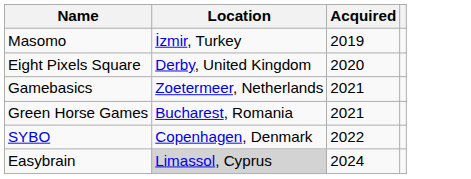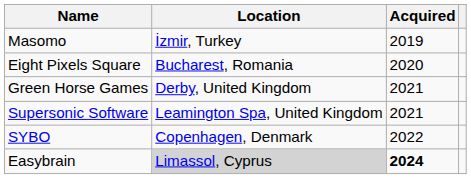Eight Pixels Square | Location: Derby, United Kingdom -> Bucharest, Romania
- row: Gamebasics | Zoetermeer, Netherlands | 2021
Green Horse Games | Location: Bucharest, Romania -> Derby, United Kingdom
+ row: Supersonic Software | Leamington Spa, United Kingdom | 2021
Easybrain | Acquired: normal -> bold
